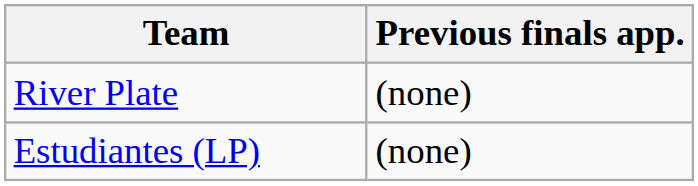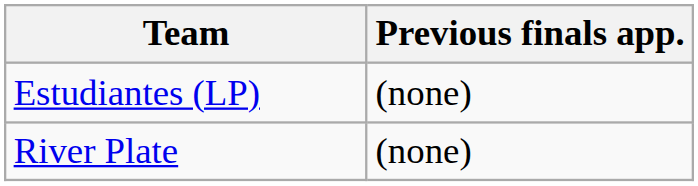rows swapped: River Plate <-> Estudiantes (LP)
